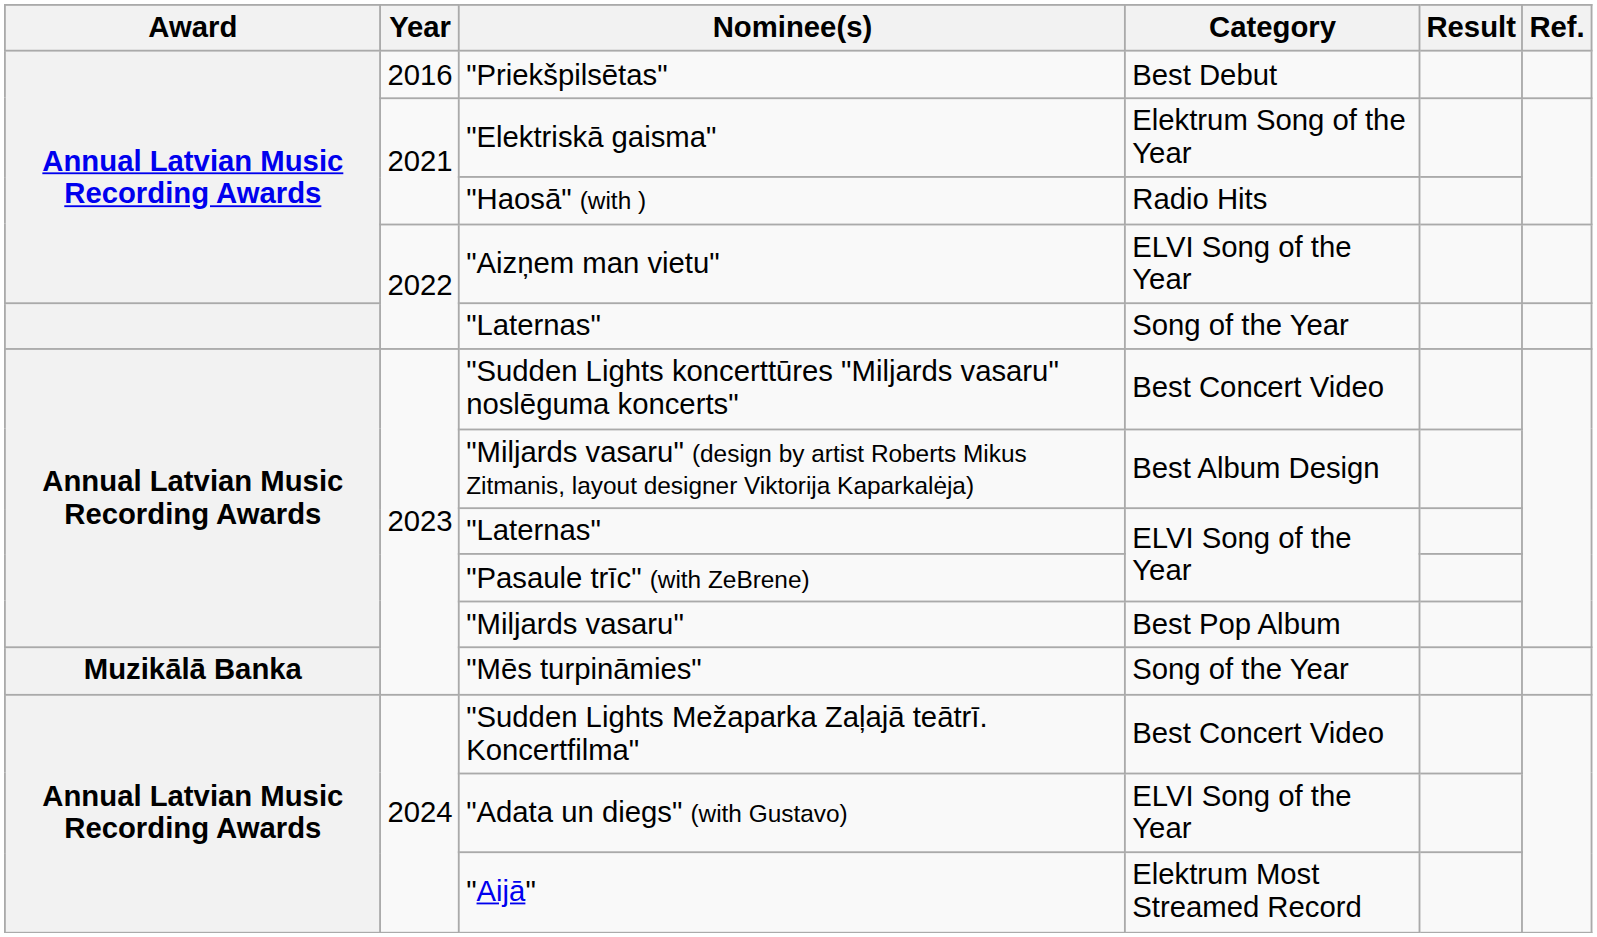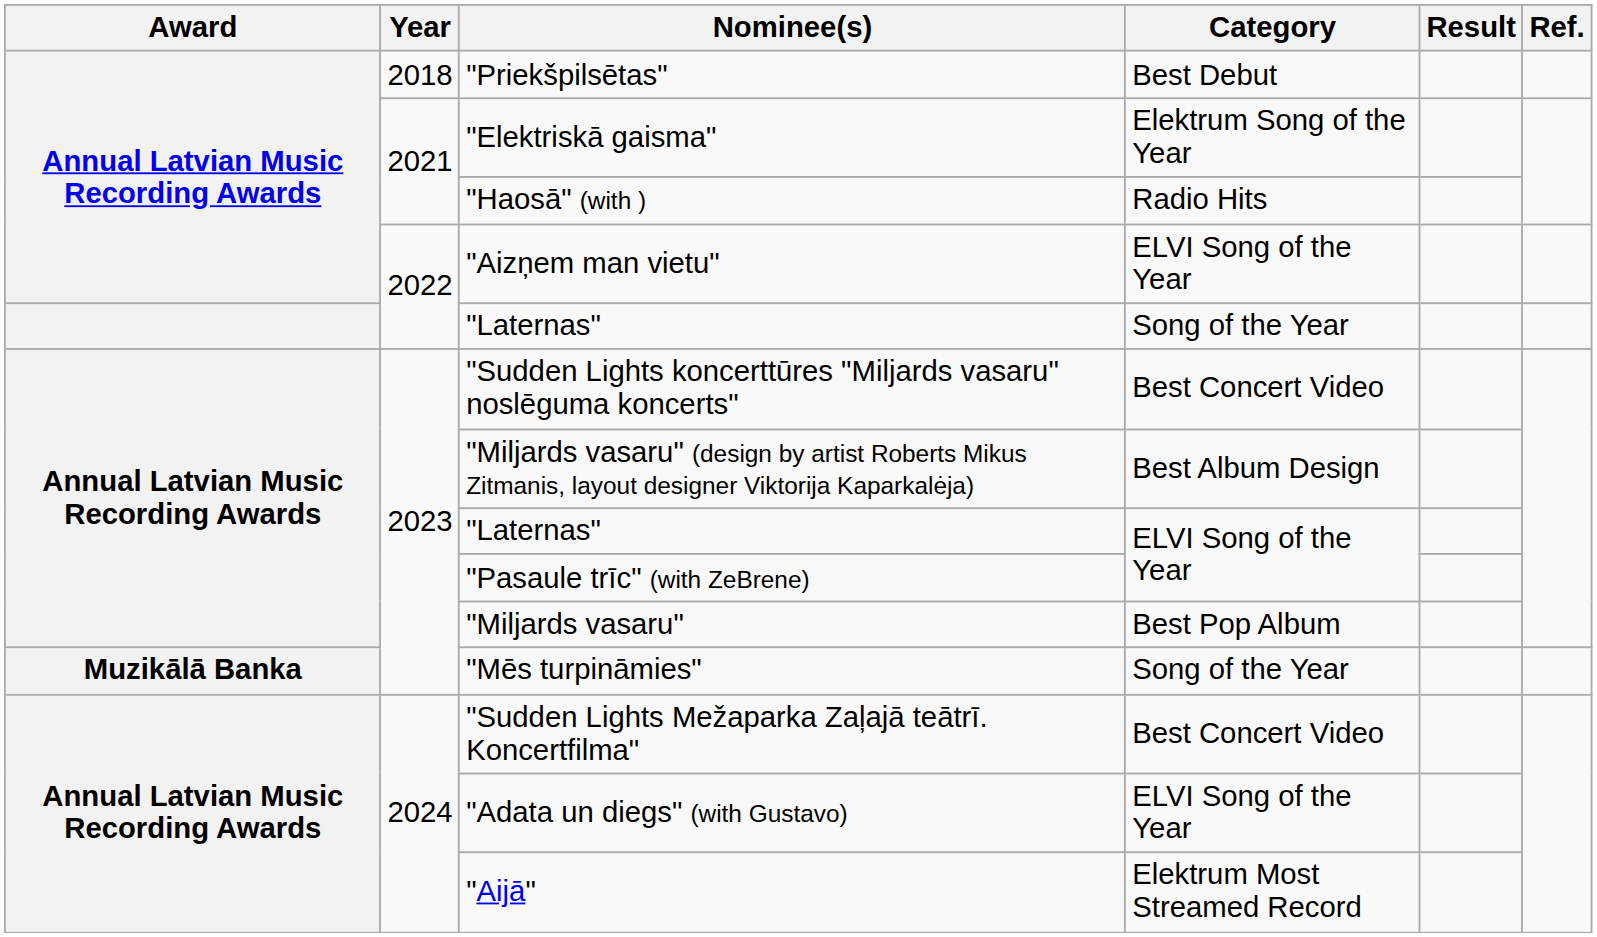"Priekšpilsētas" | Year: 2016 -> 2018
